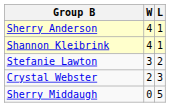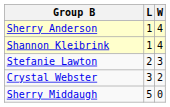columns swapped: W <-> L
